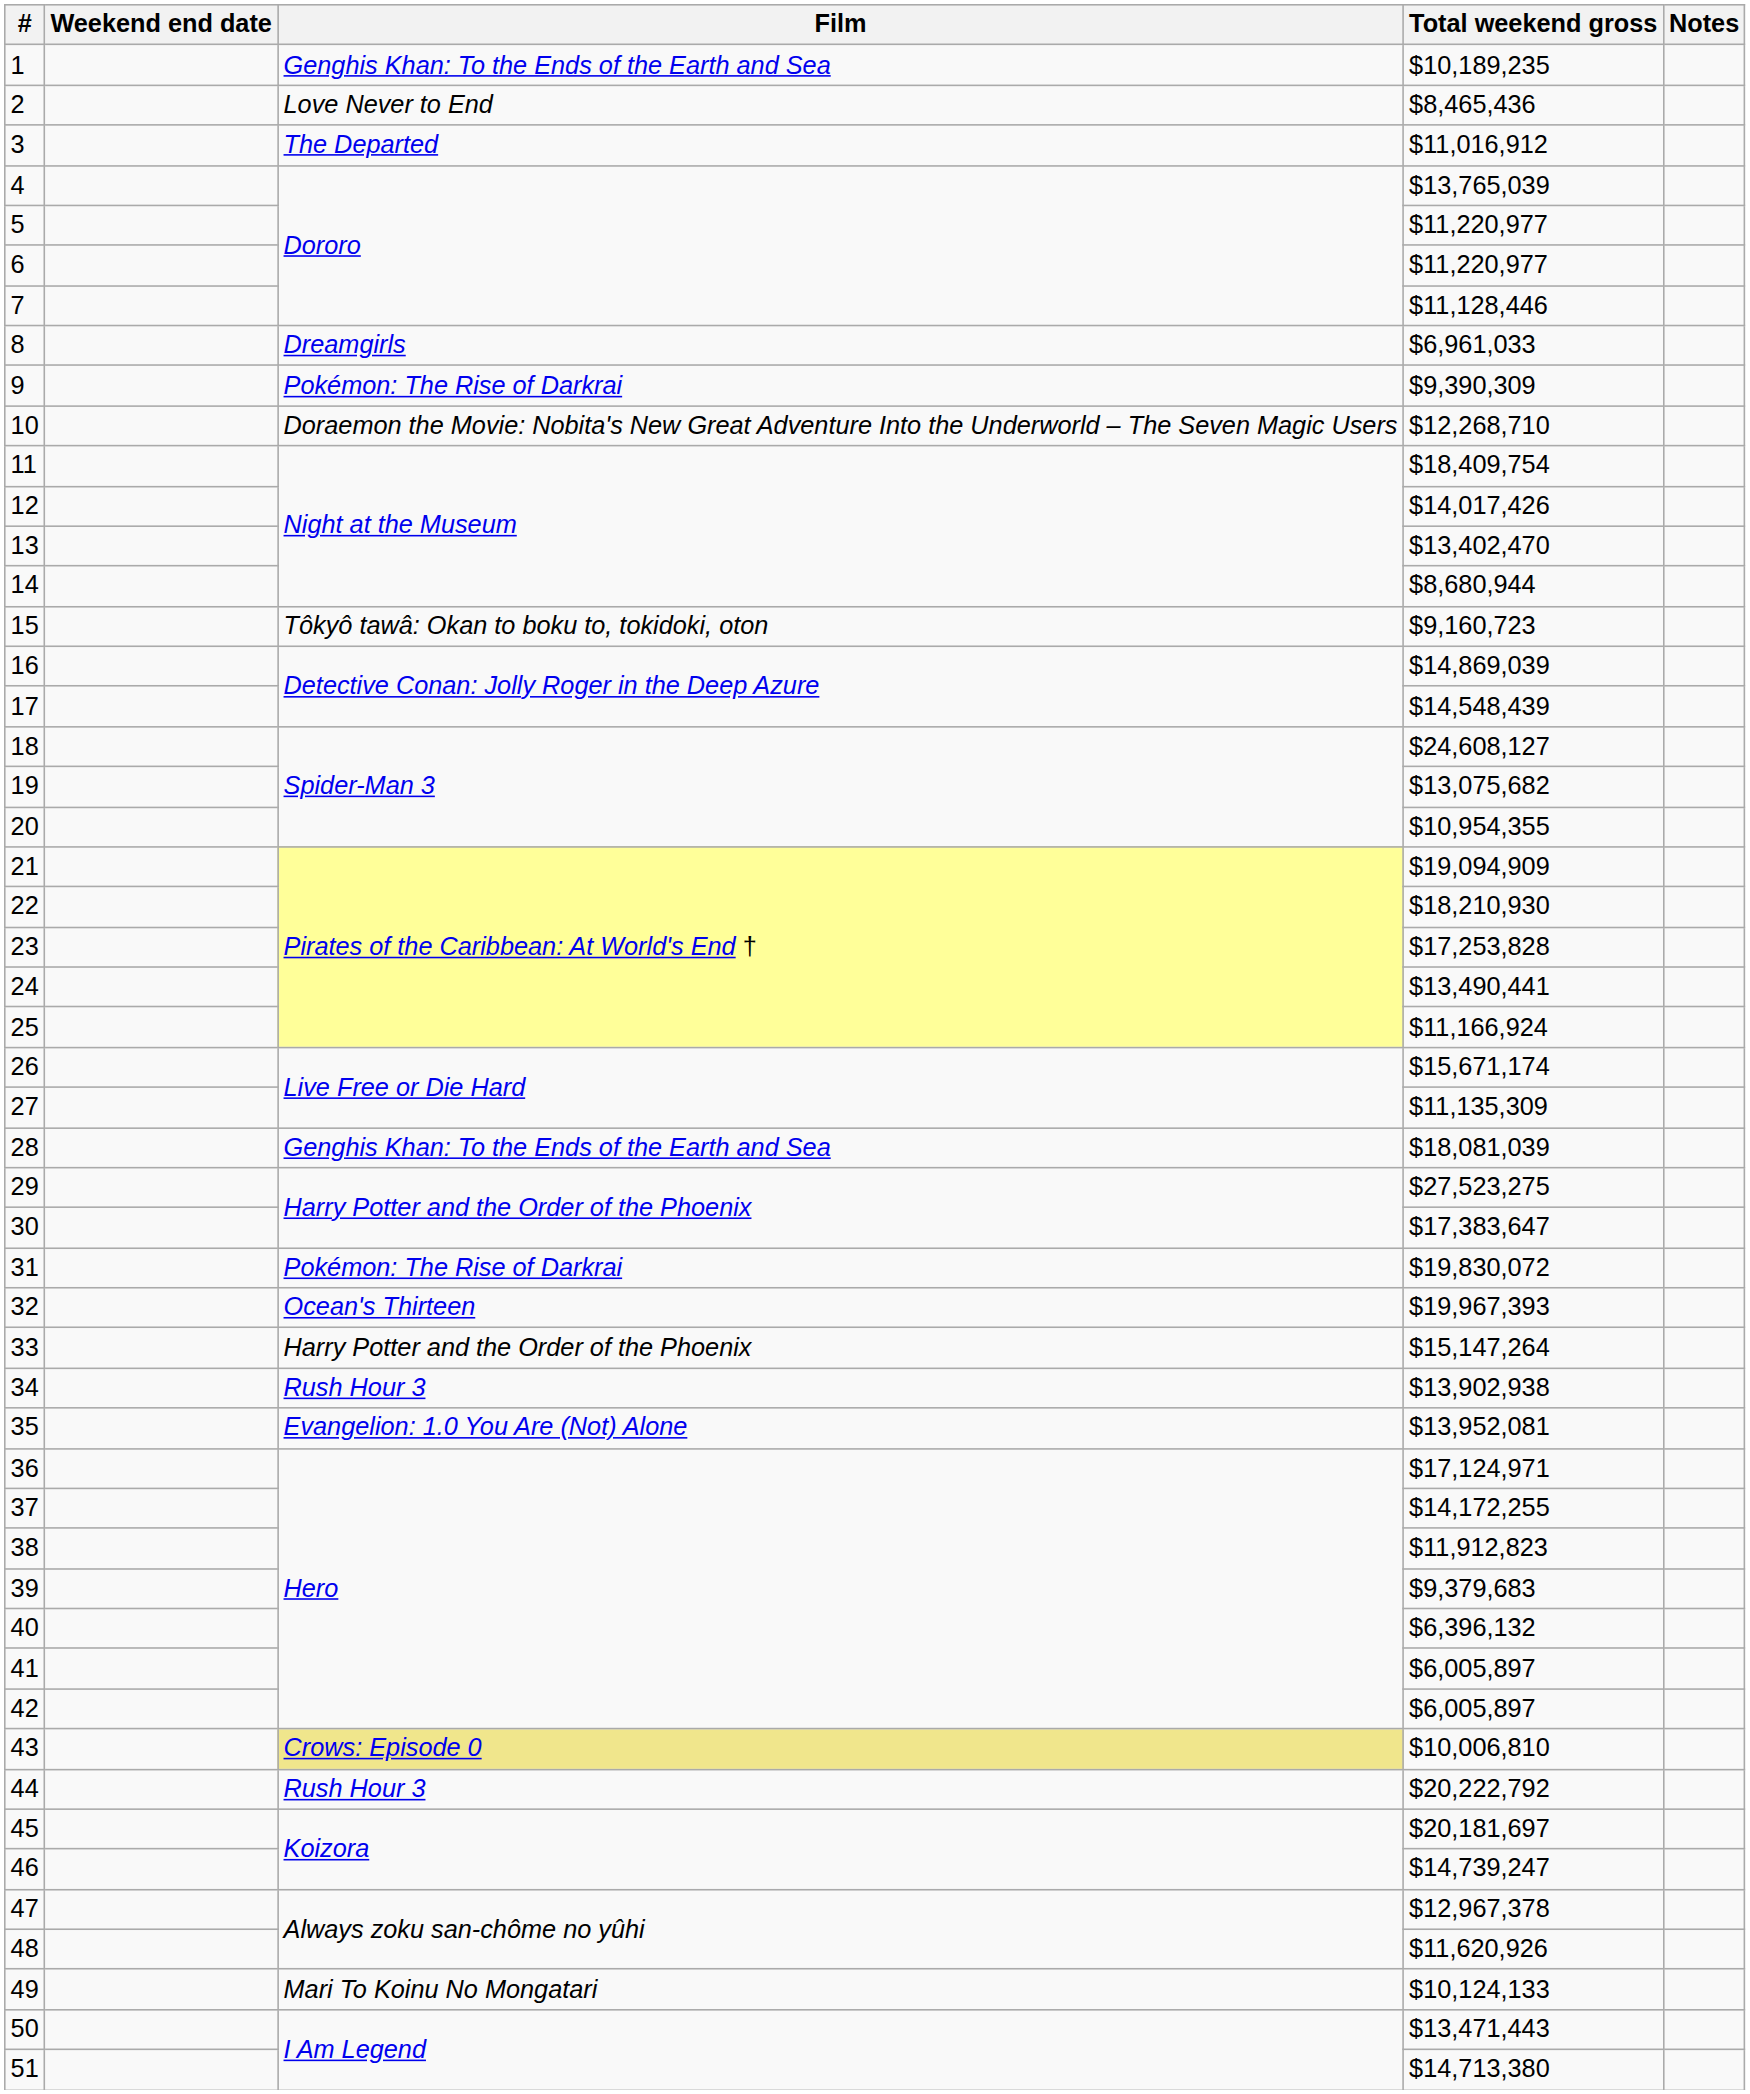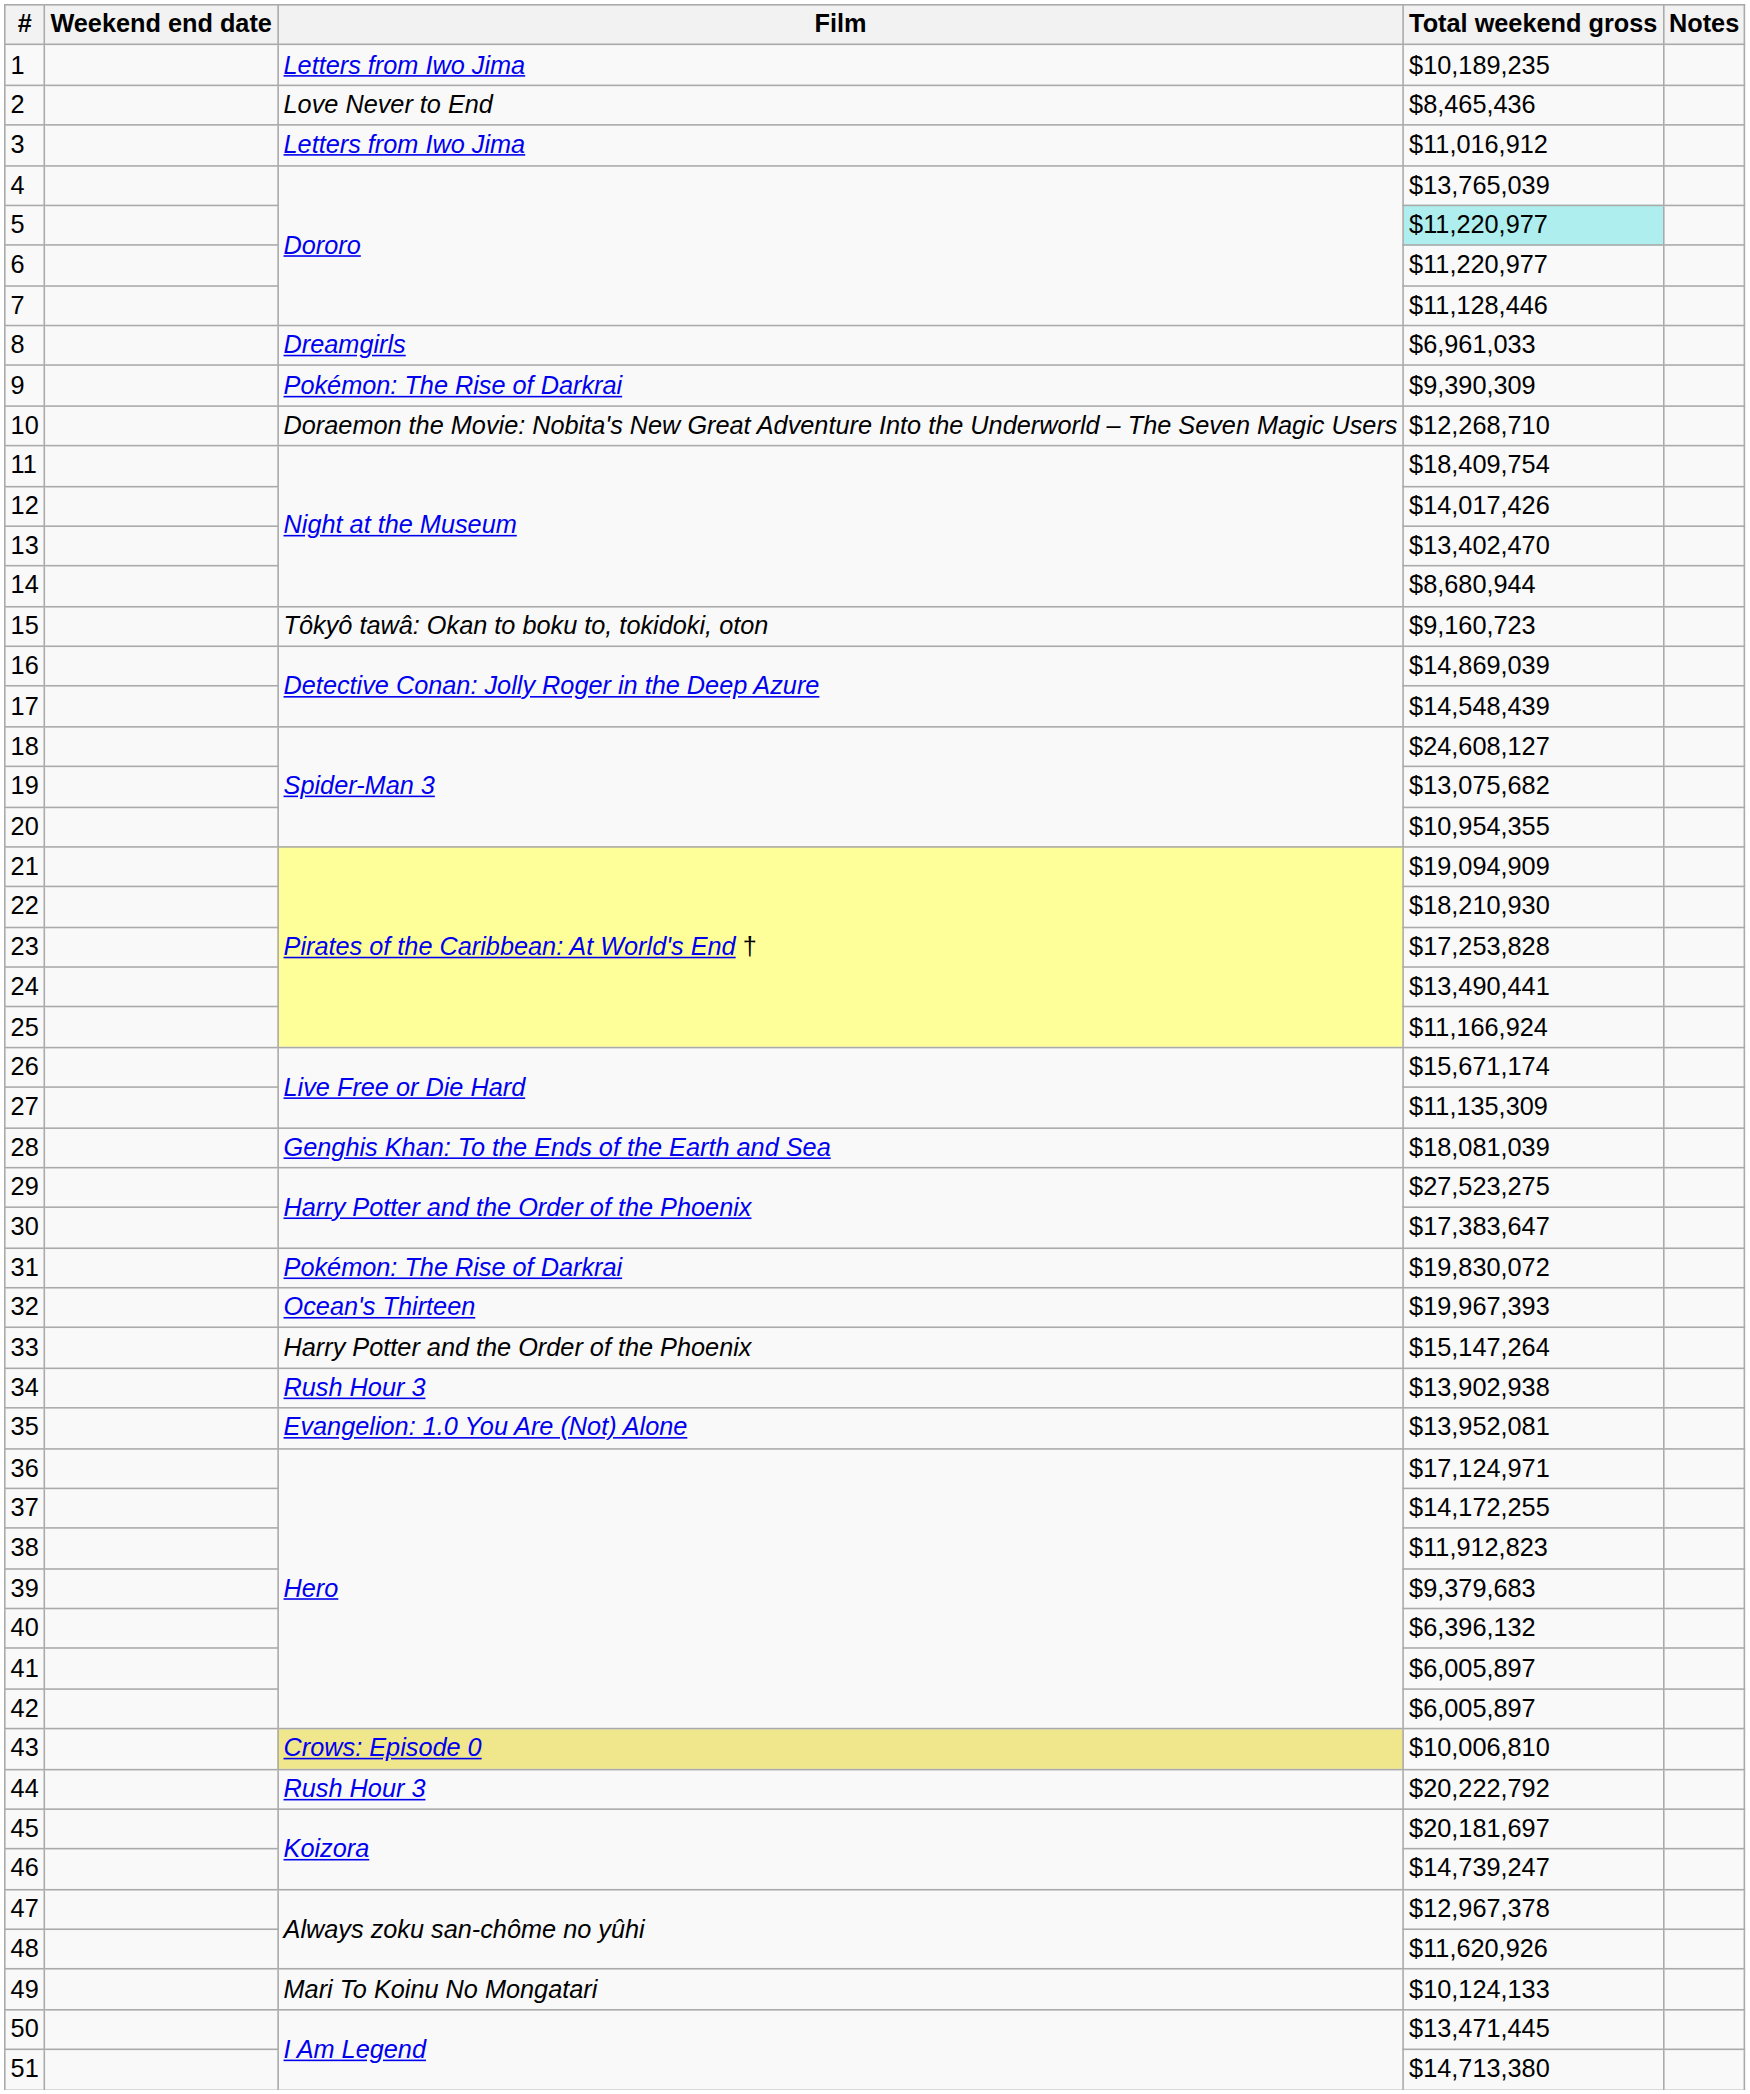1 | Film: Genghis Khan: To the Ends of the Earth and Sea -> Letters from Iwo Jima
3 | Film: The Departed -> Letters from Iwo Jima
5 | Total weekend gross: no background -> paleturquoise background
50 | Total weekend gross: $13,471,443 -> $13,471,445
